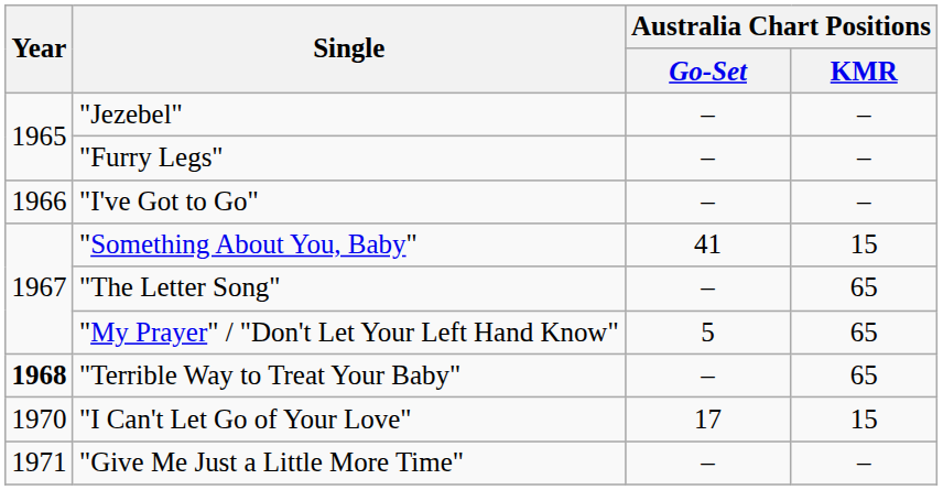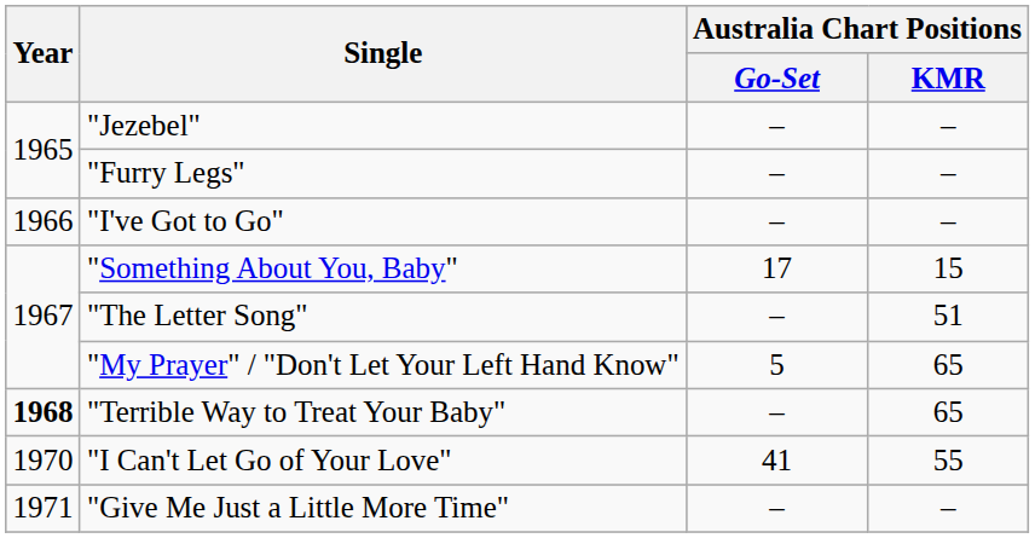"Something About You, Baby" | Australia Chart Positions / Go-Set: 41 -> 17
"The Letter Song" | Australia Chart Positions / KMR: 65 -> 51
"I Can't Let Go of Your Love" | Australia Chart Positions / Go-Set: 17 -> 41
"I Can't Let Go of Your Love" | Australia Chart Positions / KMR: 15 -> 55
